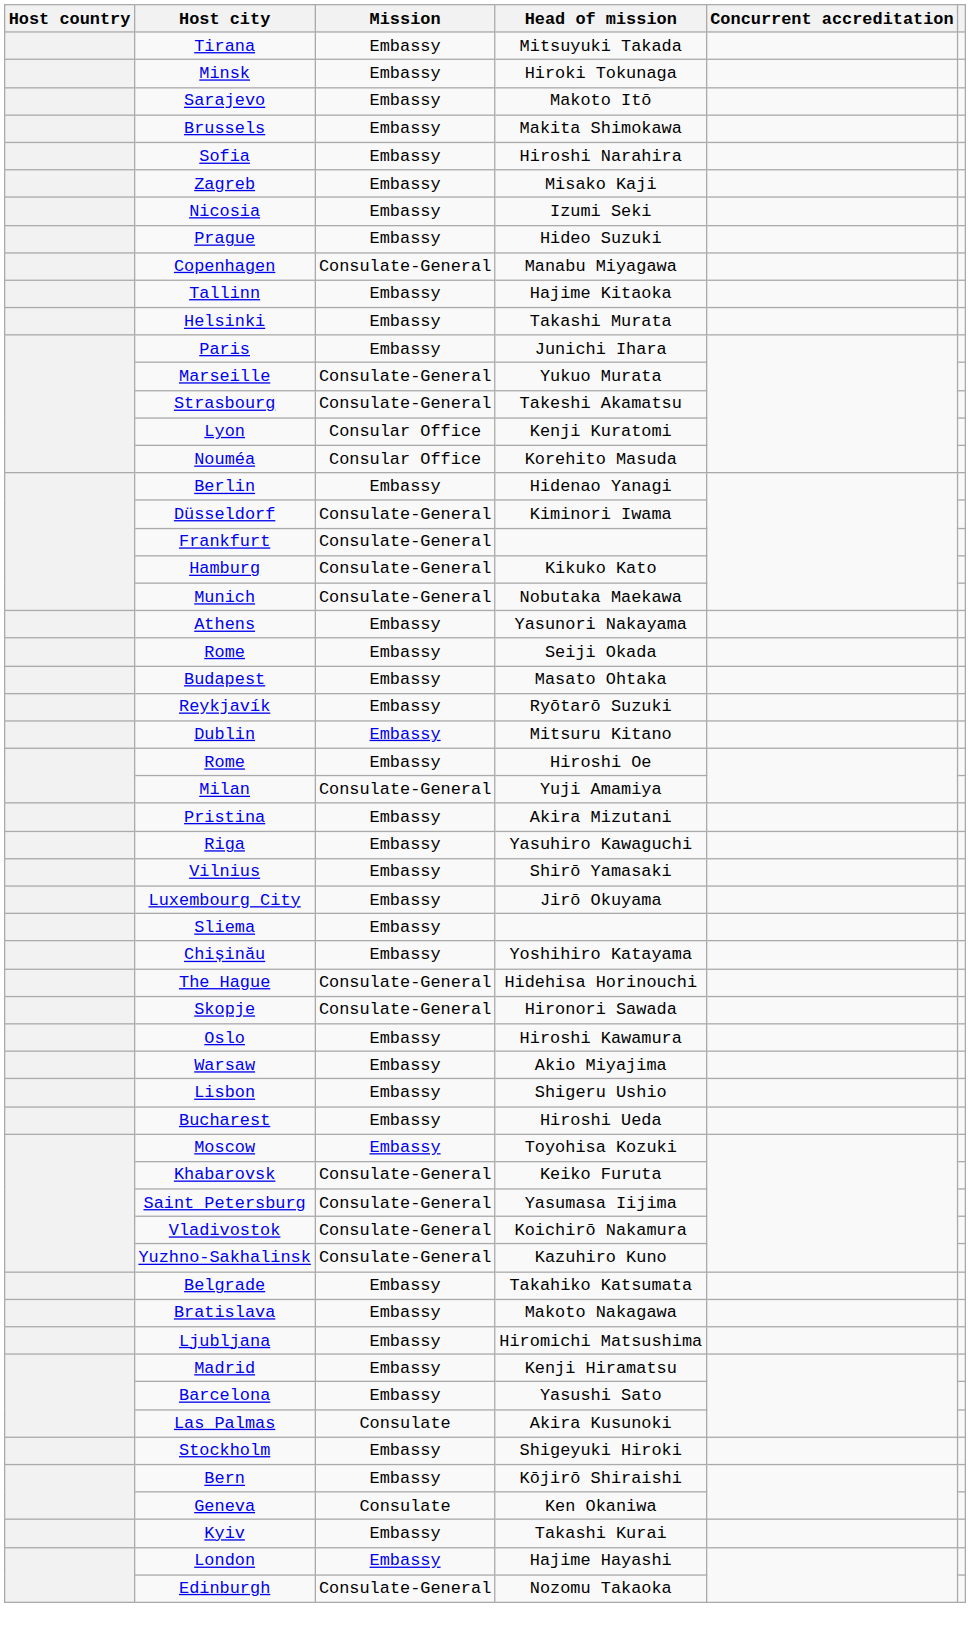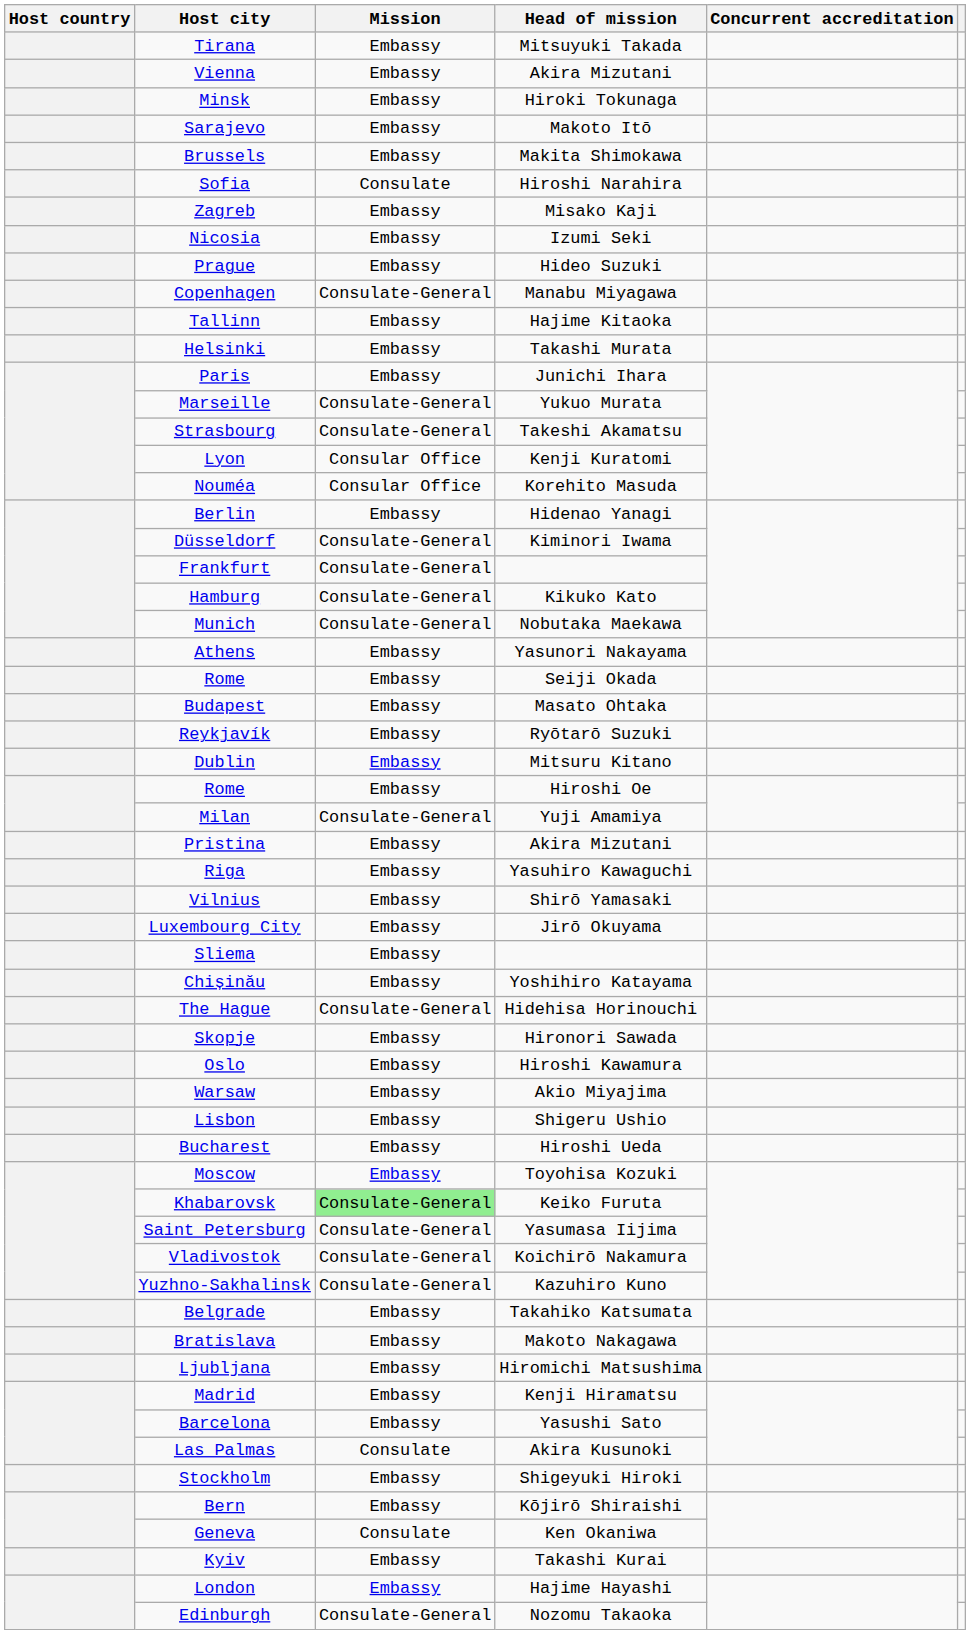+ row: Vienna | Embassy | Akira Mizutani
Sofia | Mission: Embassy -> Consulate
Skopje | Mission: Consulate-General -> Embassy
Khabarovsk | Mission: no background -> lightgreen background
